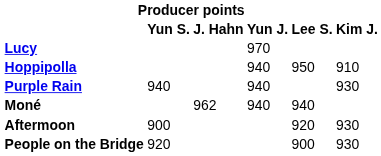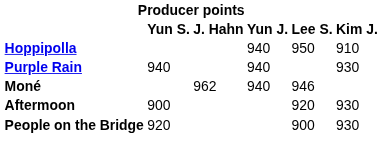- row: Lucy | 970
Moné | Lee S.: 940 -> 946
